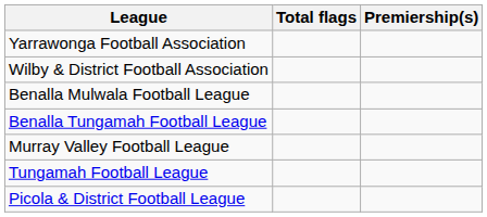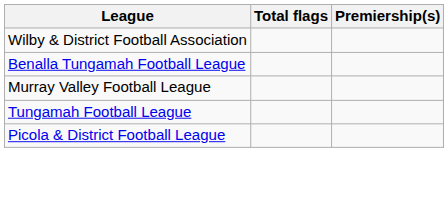- row: Yarrawonga Football Association
- row: Benalla Mulwala Football League
